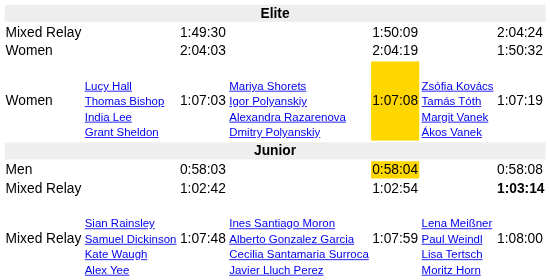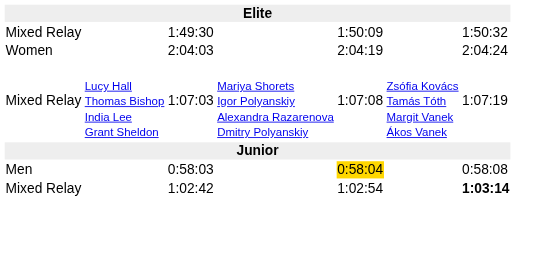1:49:30 | column 7: 2:04:24 -> 1:50:32
2:04:03 | column 7: 1:50:32 -> 2:04:24
1:07:03 | column 1: Women -> Mixed Relay
1:07:03 | column 5: gold background -> no background
- row: Mixed Relay | Sian Rainsley Samuel Dickinson Kate Waugh Alex Yee | 1:07:48 | Ines Santiago Moron Alberto Gonzalez Garcia Cecilia Santamaria Surroca Javier Lluch Perez | 1:07:59 | Lena Meißner Paul Weindl Lisa Tertsch Moritz Horn | 1:08:00
